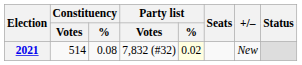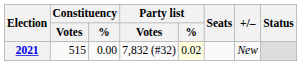2021 | Constituency / Votes: 514 -> 515
2021 | Constituency / %: 0.08 -> 0.00
